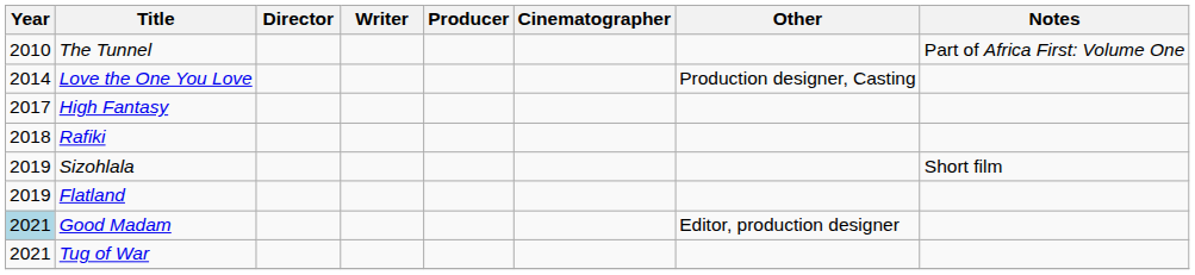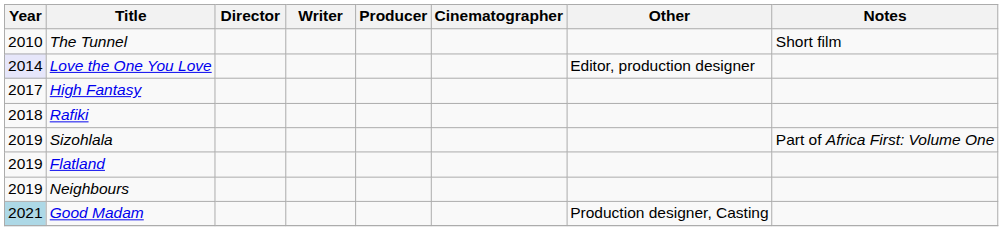The Tunnel | Notes: Part of Africa First: Volume One -> Short film
Love the One You Love | Year: no background -> lavender background
Love the One You Love | Other: Production designer, Casting -> Editor, production designer
Sizohlala | Notes: Short film -> Part of Africa First: Volume One
+ row: 2019 | Neighbours
Good Madam | Other: Editor, production designer -> Production designer, Casting
- row: 2021 | Tug of War
